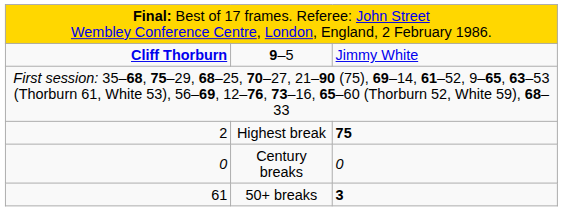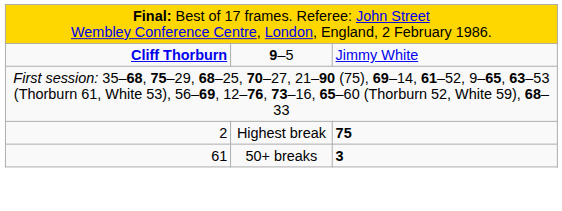- row: 0 | Century breaks | 0
